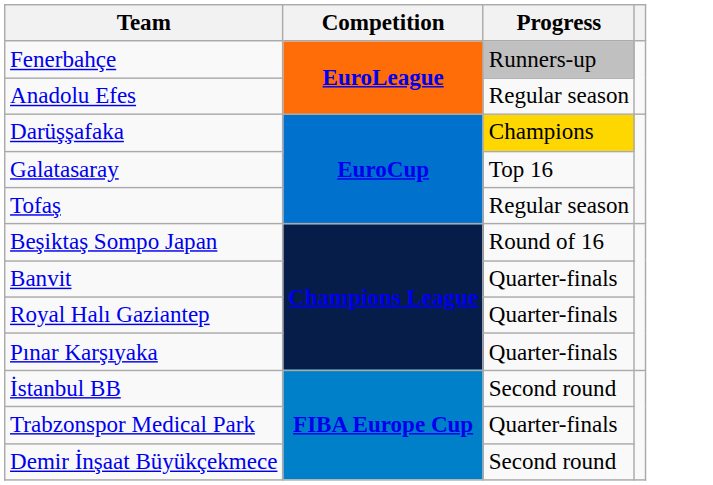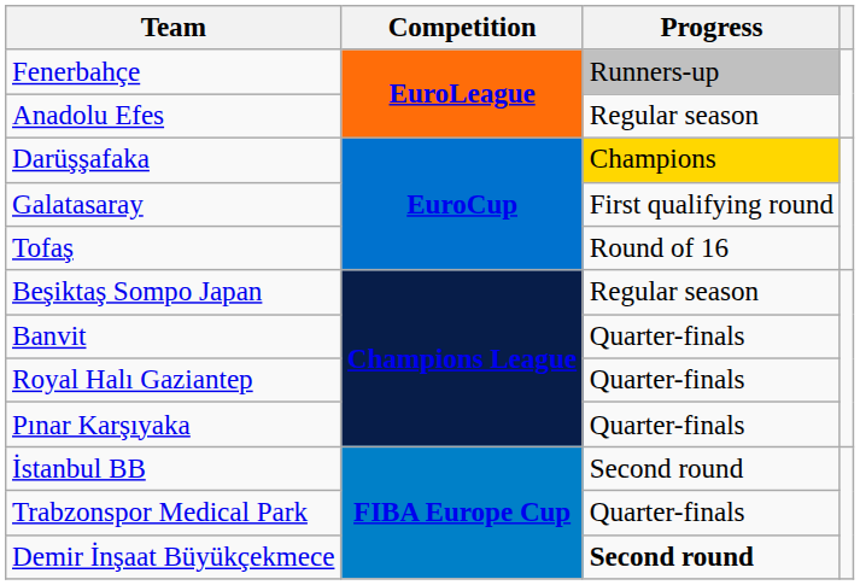Galatasaray | Progress: Top 16 -> First qualifying round
Tofaş | Progress: Regular season -> Round of 16
Beşiktaş Sompo Japan | Progress: Round of 16 -> Regular season
Demir İnşaat Büyükçekmece | Progress: normal -> bold
